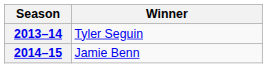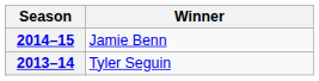rows swapped: 2013–14 <-> 2014–15
